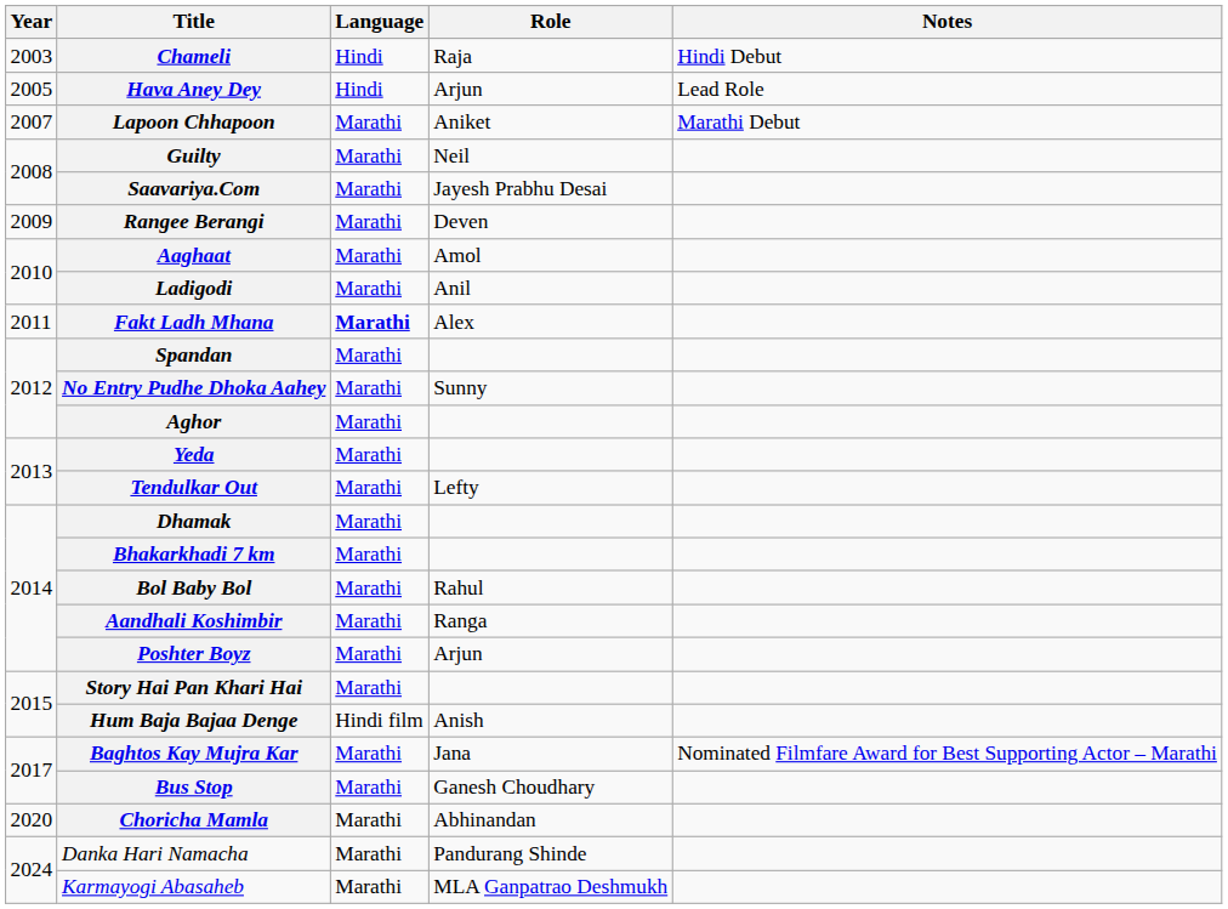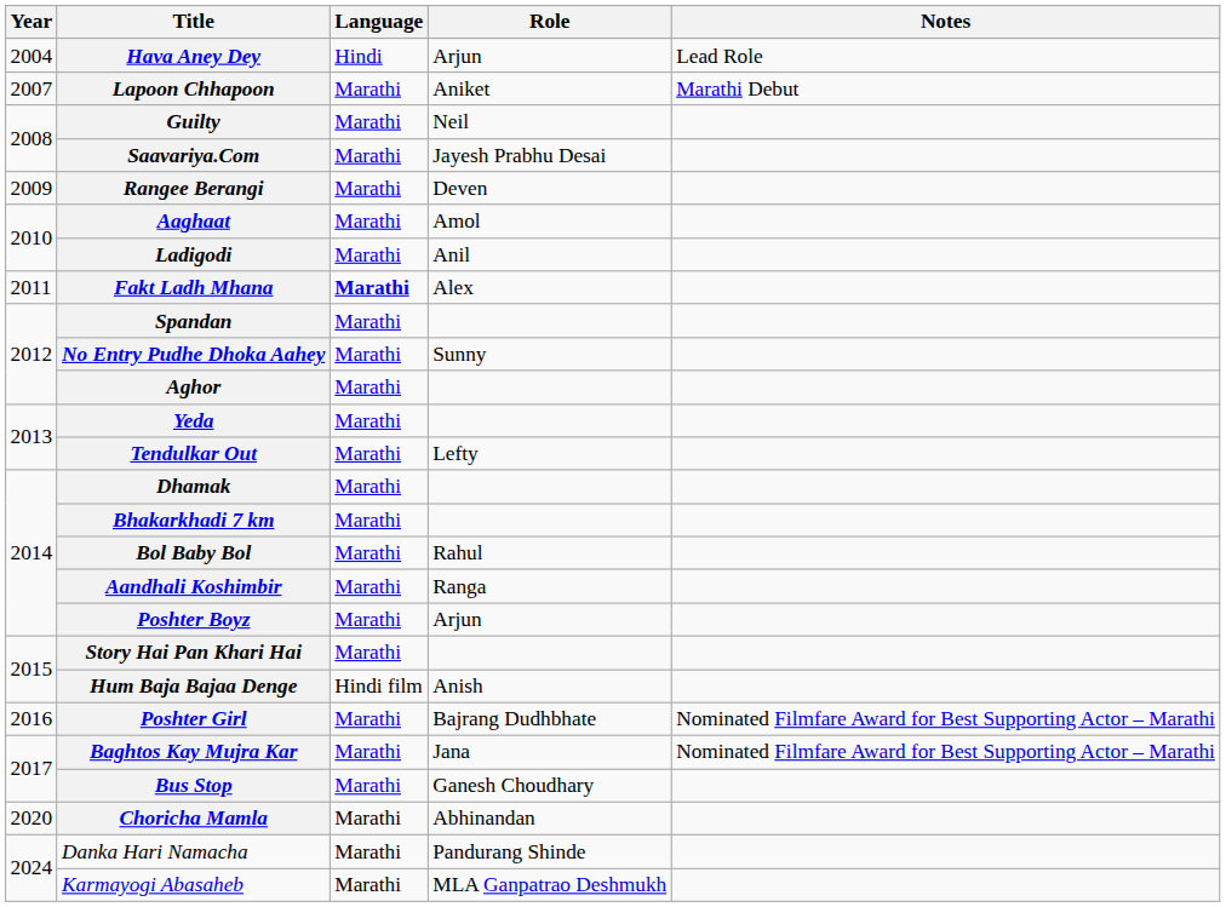- row: 2003 | Chameli | Hindi | Raja | Hindi Debut
Hava Aney Dey | Year: 2005 -> 2004
+ row: 2016 | Poshter Girl | Marathi | Bajrang Dudhbhate | Nominated Filmfare Award for Best Supporting Actor – Marathi
